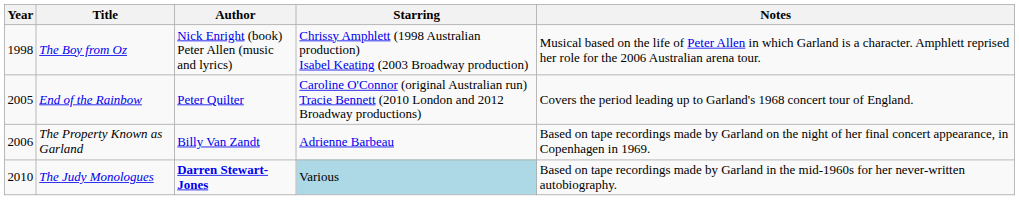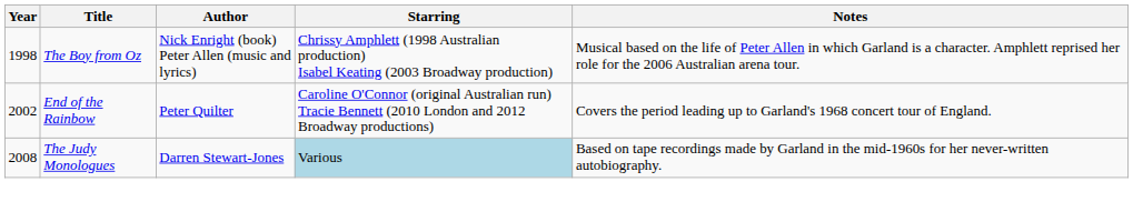End of the Rainbow | Year: 2005 -> 2002
- row: 2006 | The Property Known as Garland | Billy Van Zandt | Adrienne Barbeau | Based on tape recordings made by Garland on the night of her final concert appearance, in Copenhagen in 1969.
The Judy Monologues | Year: 2010 -> 2008
The Judy Monologues | Author: bold -> normal
